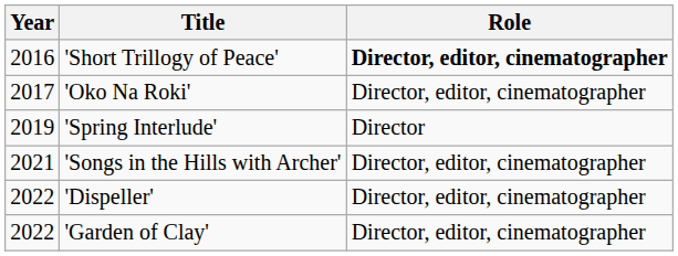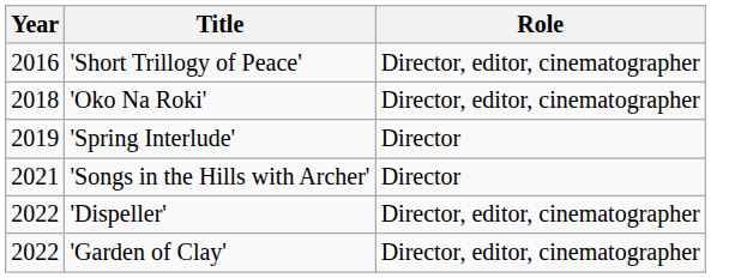'Short Trillogy of Peace' | Role: bold -> normal
'Oko Na Roki' | Year: 2017 -> 2018
'Songs in the Hills with Archer' | Role: Director, editor, cinematographer -> Director
